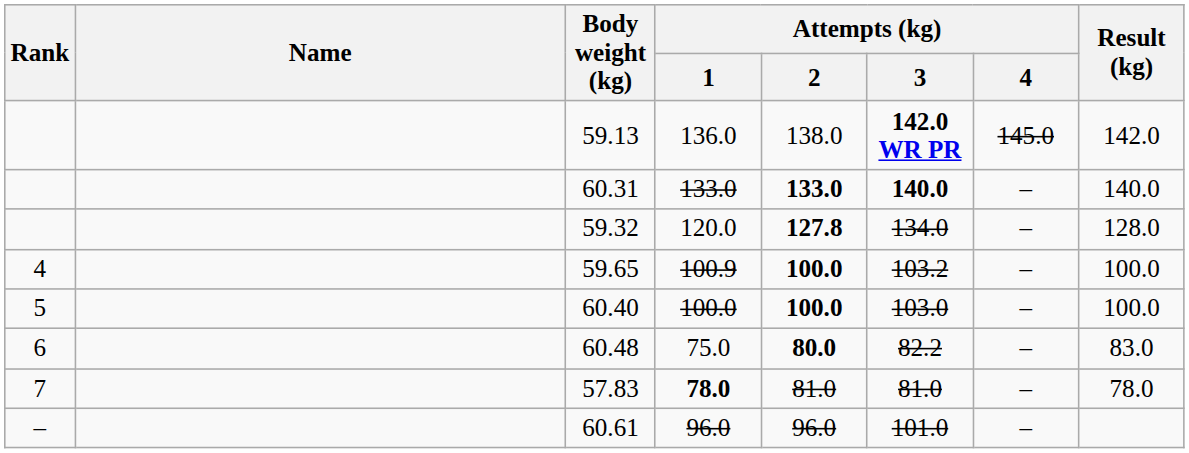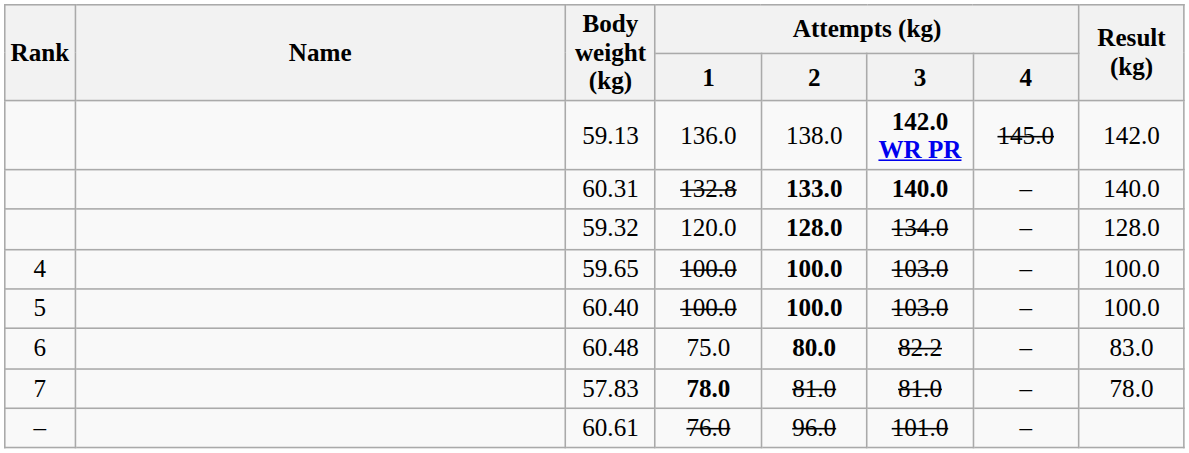60.31 | Attempts (kg) / 1: 133.0 -> 132.8
59.32 | Attempts (kg) / 2: 127.8 -> 128.0
59.65 | Attempts (kg) / 1: 100.9 -> 100.0
59.65 | Attempts (kg) / 3: 103.2 -> 103.0
60.61 | Attempts (kg) / 1: 96.0 -> 76.0
